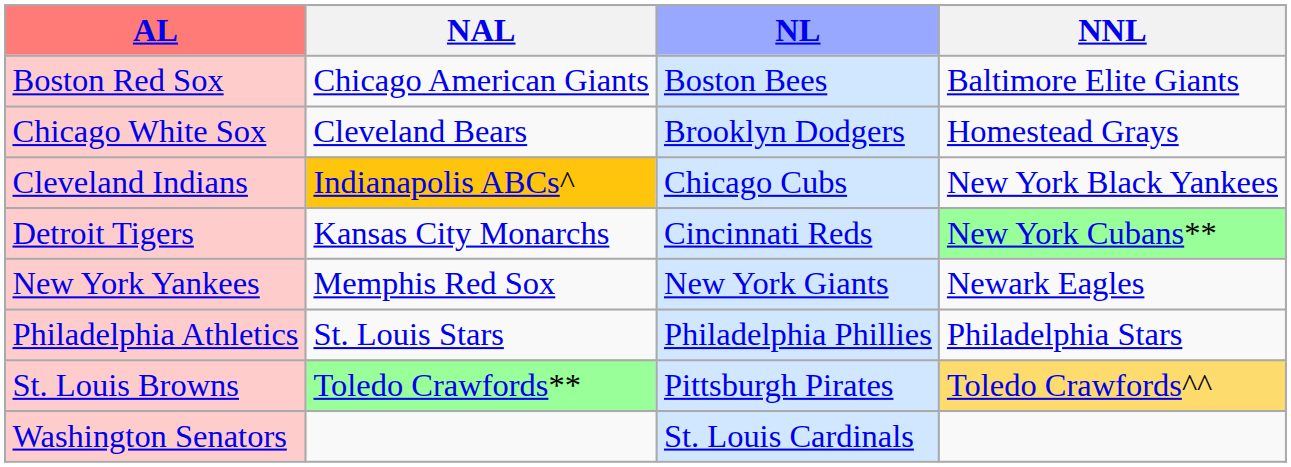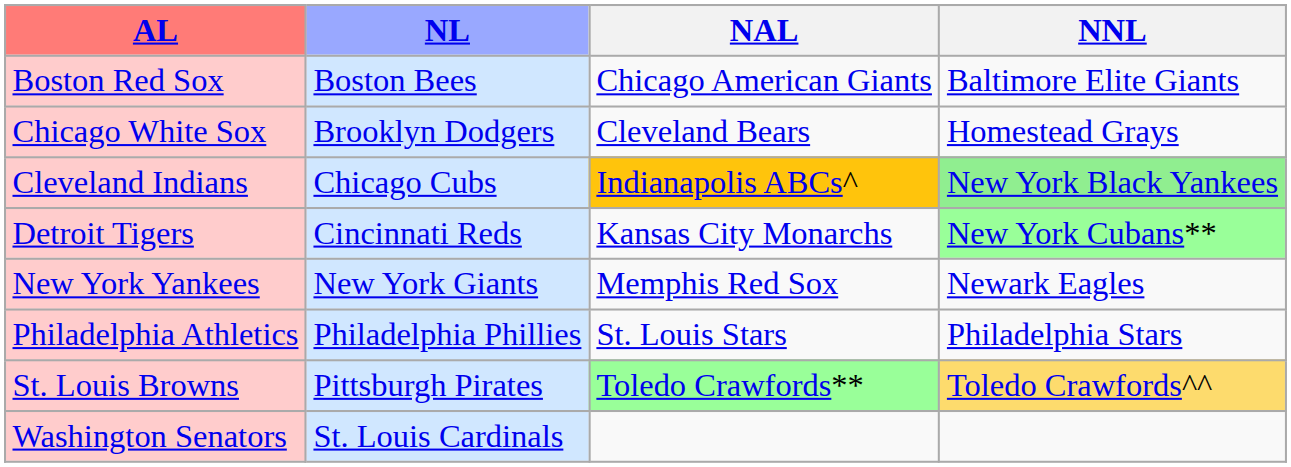columns swapped: NL <-> NAL
Cleveland Indians | NNL: no background -> lightgreen background
